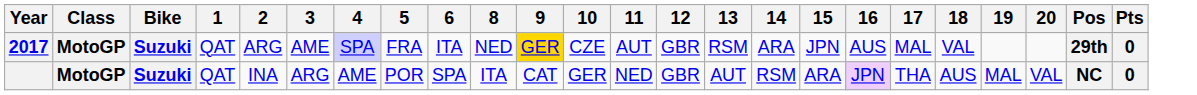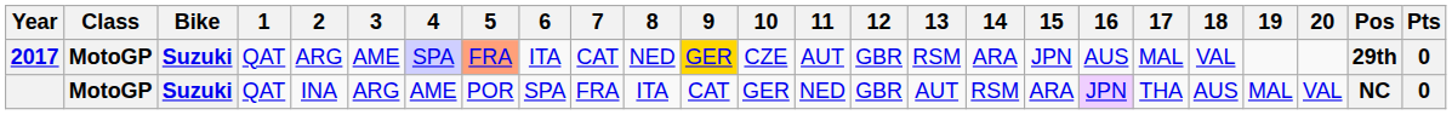+ column: 7 | CAT | FRA
2017 | 5: no background -> lightsalmon background
